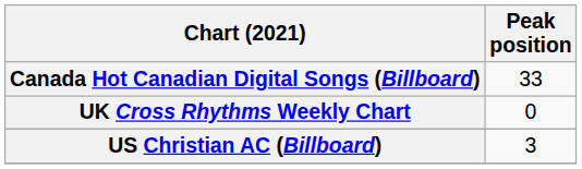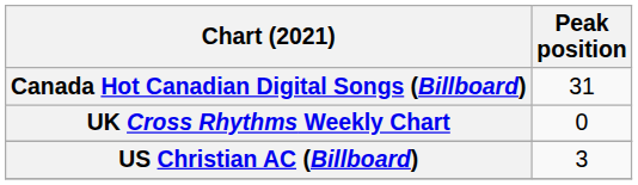Canada Hot Canadian Digital Songs (Billboard) | Peak position: 33 -> 31
